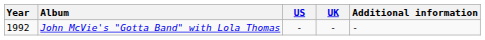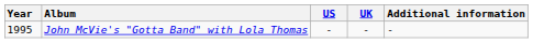John McVie's "Gotta Band" with Lola Thomas | Year: 1992 -> 1995
